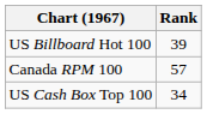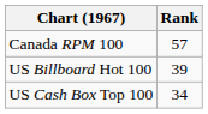rows swapped: Canada RPM 100 <-> US Billboard Hot 100
